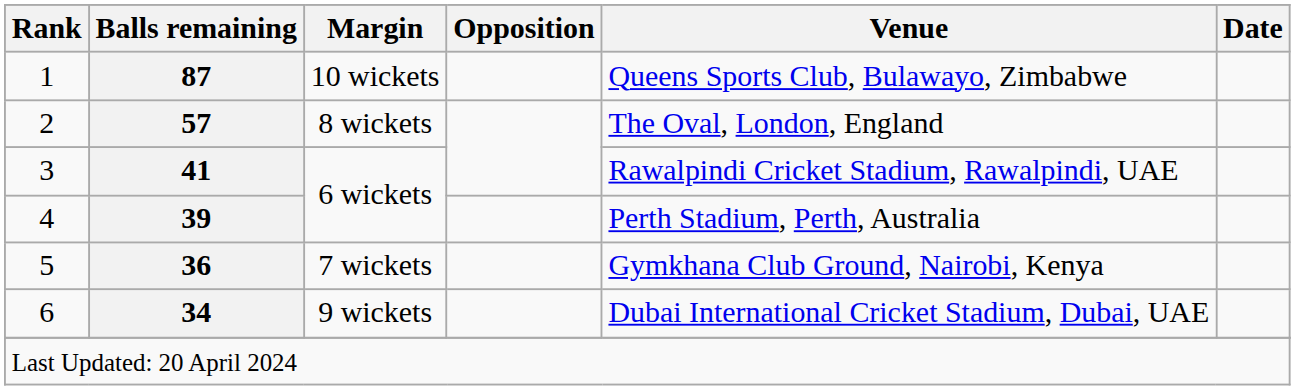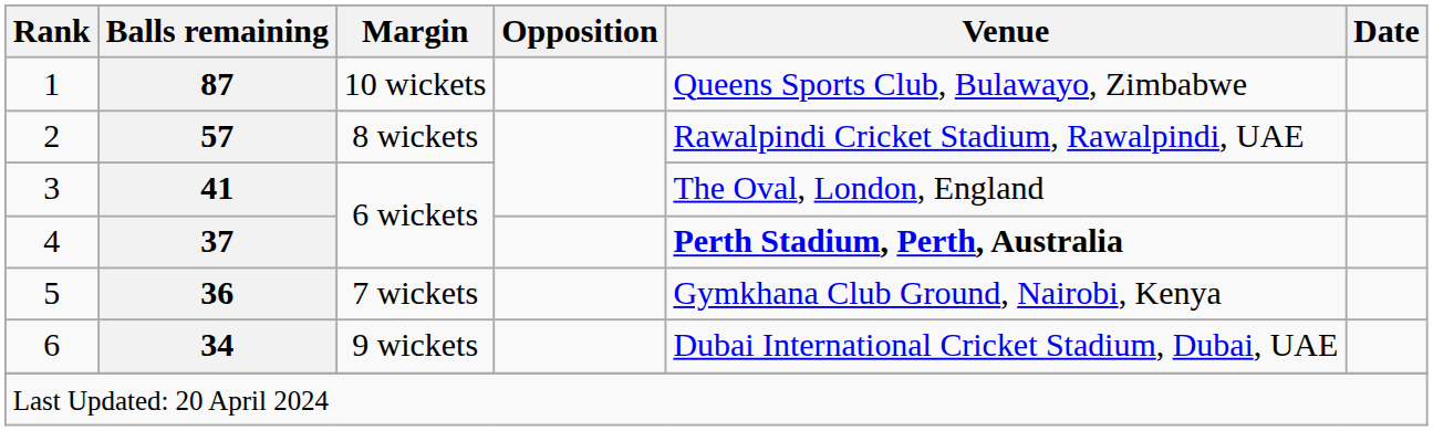2 | Venue: The Oval, London, England -> Rawalpindi Cricket Stadium, Rawalpindi, UAE
3 | Venue: Rawalpindi Cricket Stadium, Rawalpindi, UAE -> The Oval, London, England
4 | Balls remaining: 39 -> 37
4 | Venue: normal -> bold
